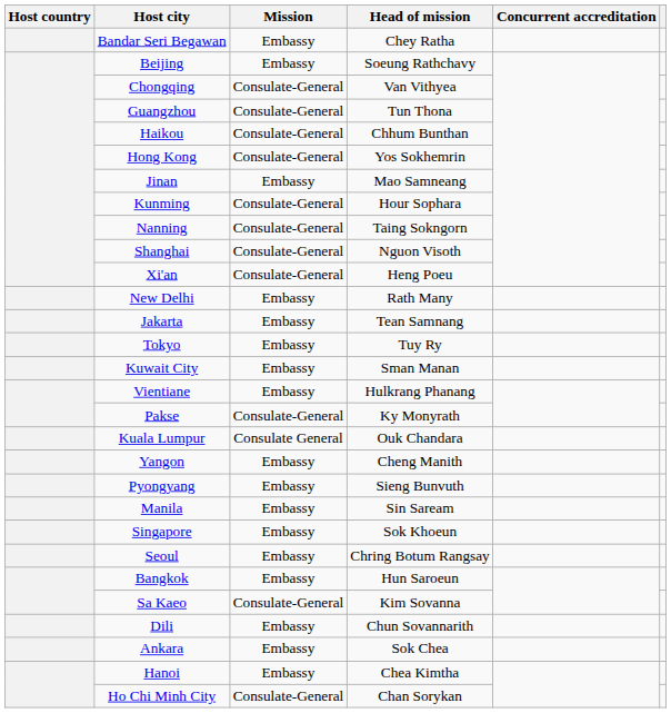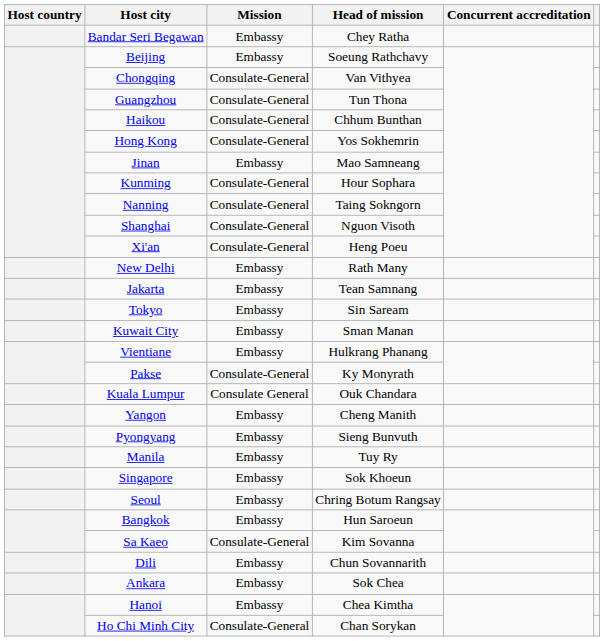Tokyo | Head of mission: Tuy Ry -> Sin Saream
Manila | Head of mission: Sin Saream -> Tuy Ry
